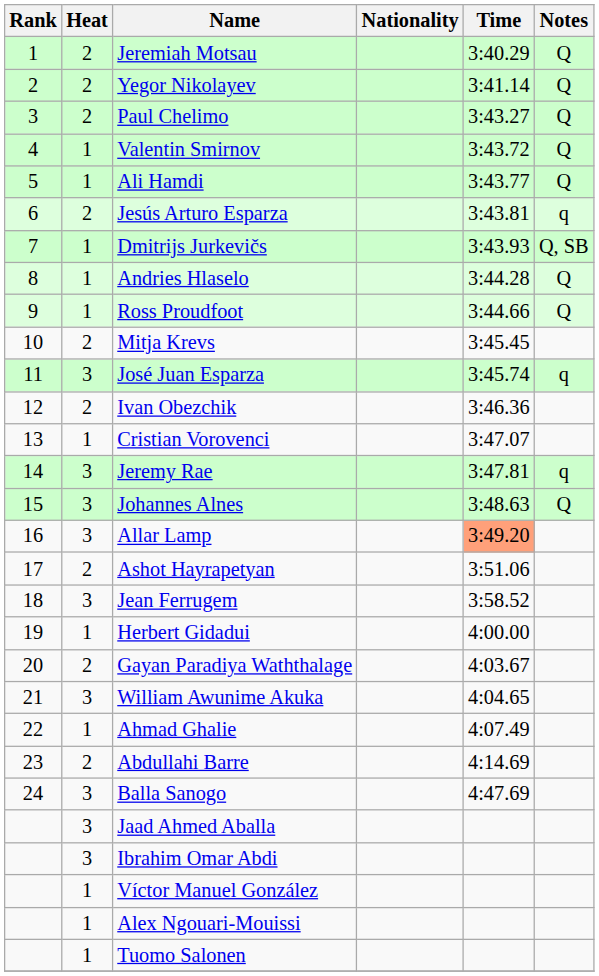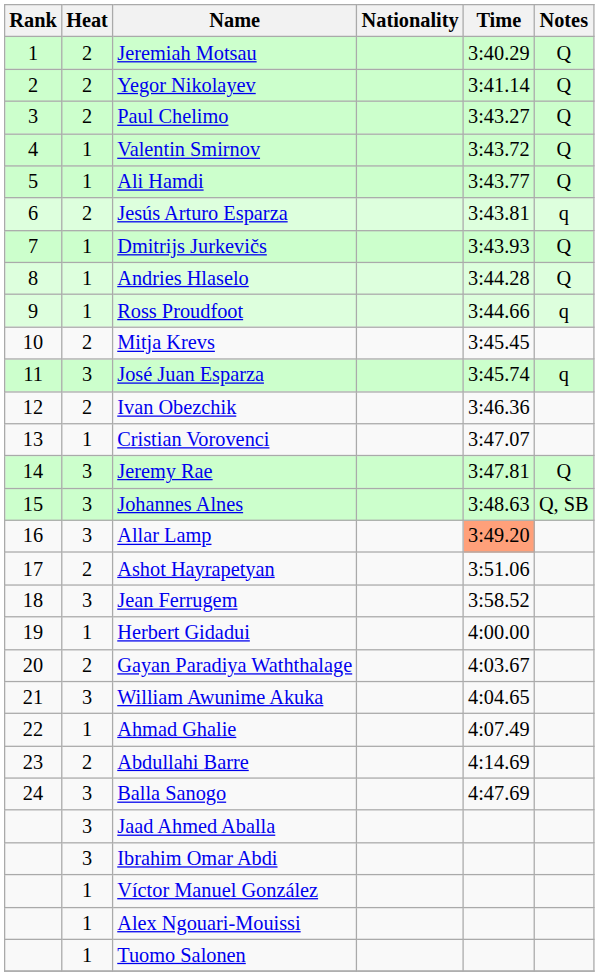Dmitrijs Jurkevičs | Notes: Q, SB -> Q
Ross Proudfoot | Notes: Q -> q
Jeremy Rae | Notes: q -> Q
Johannes Alnes | Notes: Q -> Q, SB
